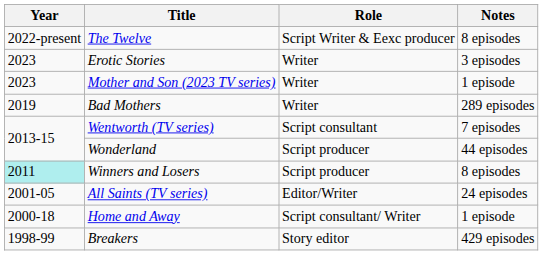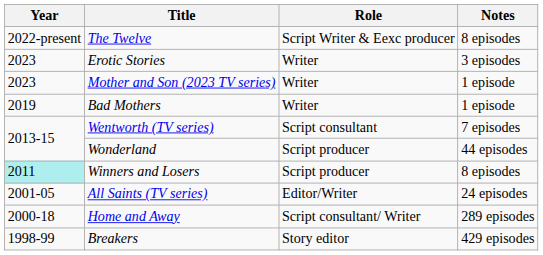Bad Mothers | Notes: 289 episodes -> 1 episode
Home and Away | Notes: 1 episode -> 289 episodes
